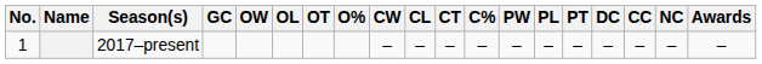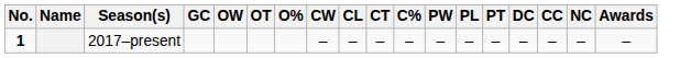- column: OL
2017–present | No.: normal -> bold
